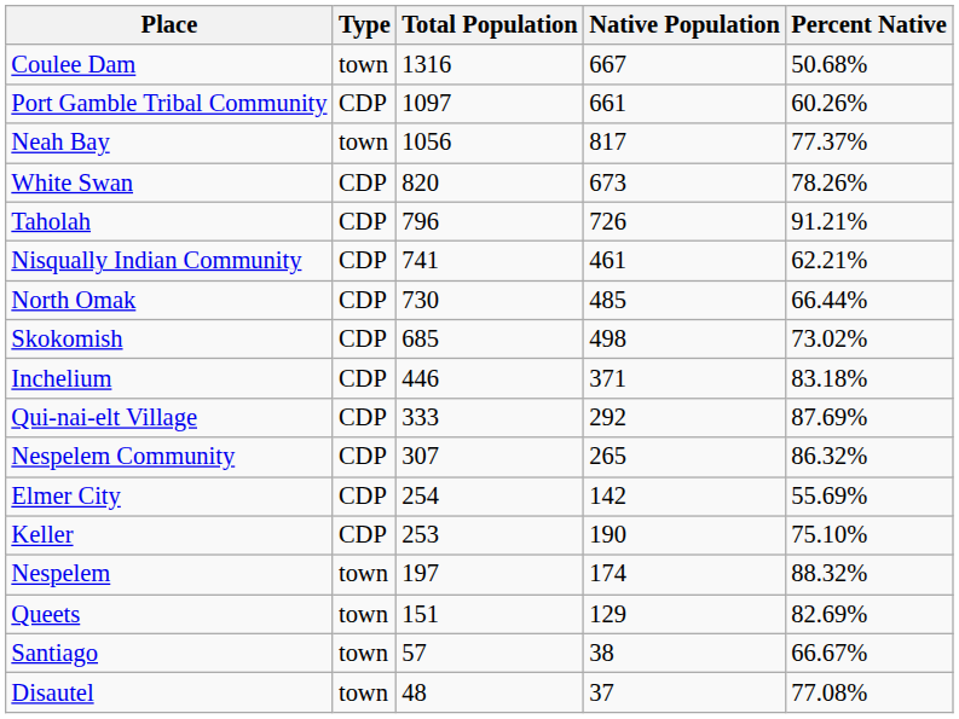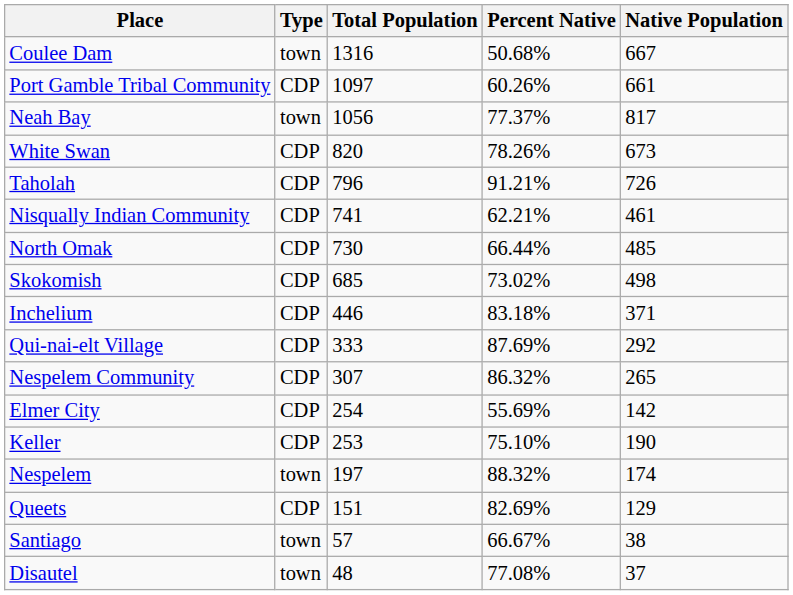columns swapped: Native Population <-> Percent Native
Queets | Type: town -> CDP
